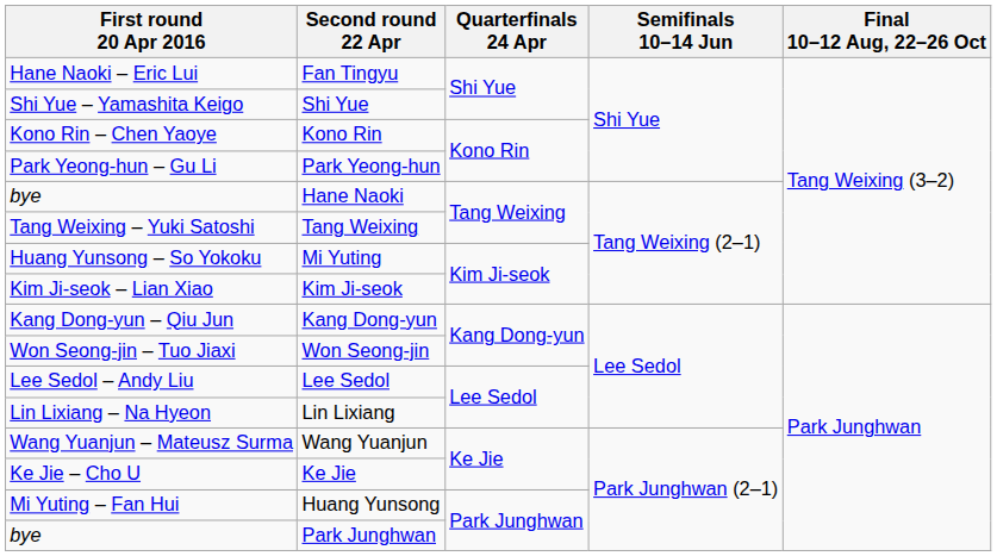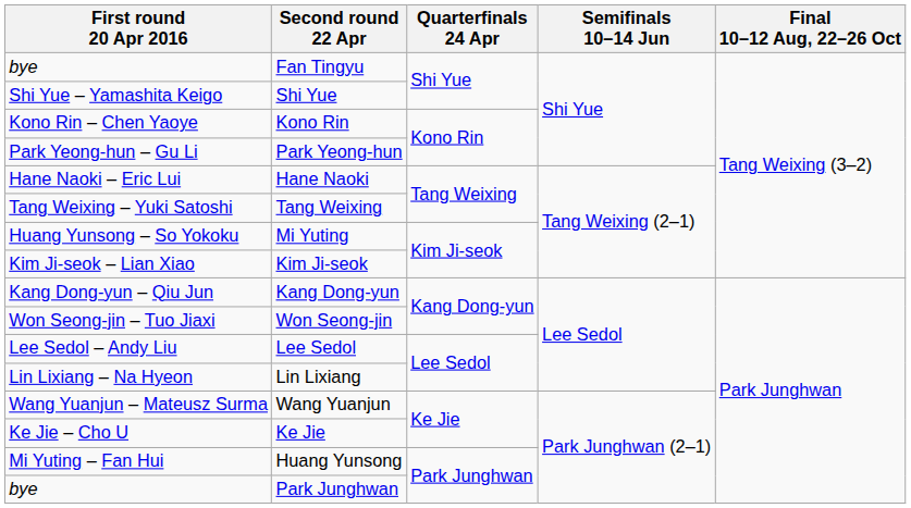Fan Tingyu | First round 20 Apr 2016: Hane Naoki – Eric Lui -> bye
Hane Naoki | First round 20 Apr 2016: bye -> Hane Naoki – Eric Lui
